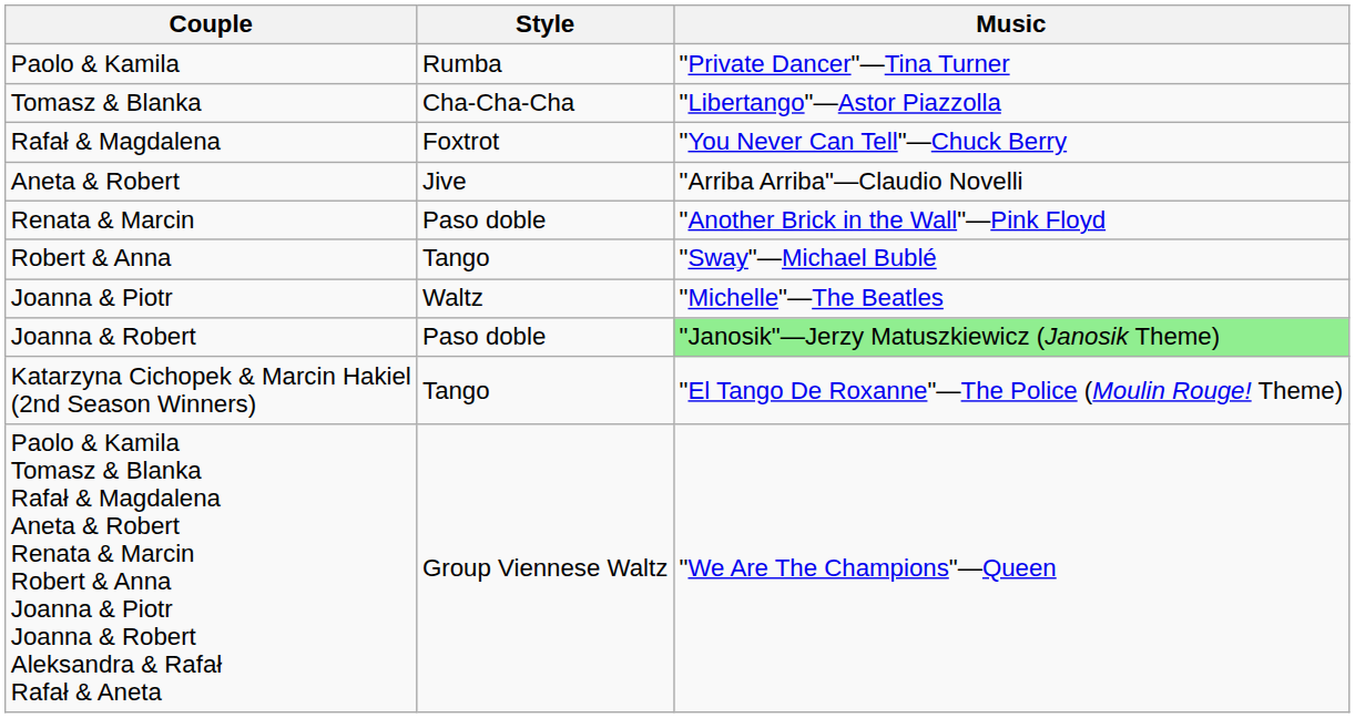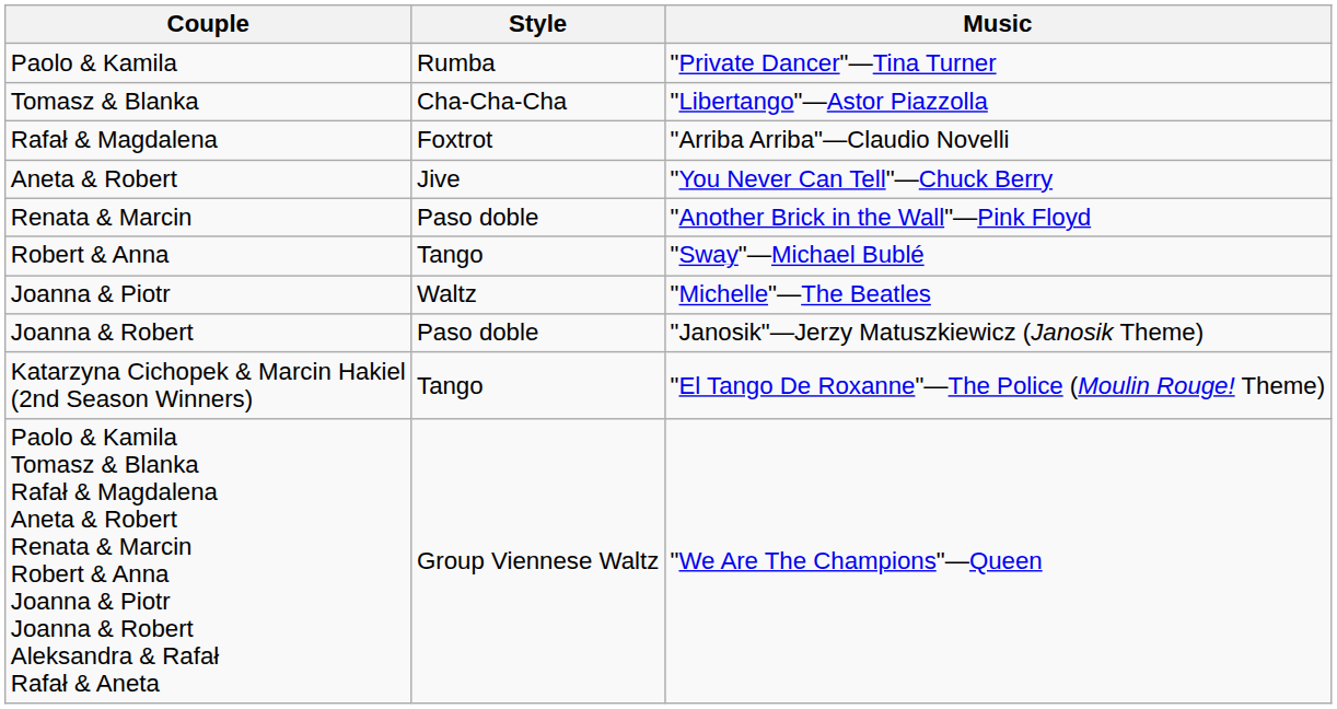Rafał & Magdalena | Music: "You Never Can Tell"—Chuck Berry -> "Arriba Arriba"—Claudio Novelli
Aneta & Robert | Music: "Arriba Arriba"—Claudio Novelli -> "You Never Can Tell"—Chuck Berry
Joanna & Robert | Music: lightgreen background -> no background
